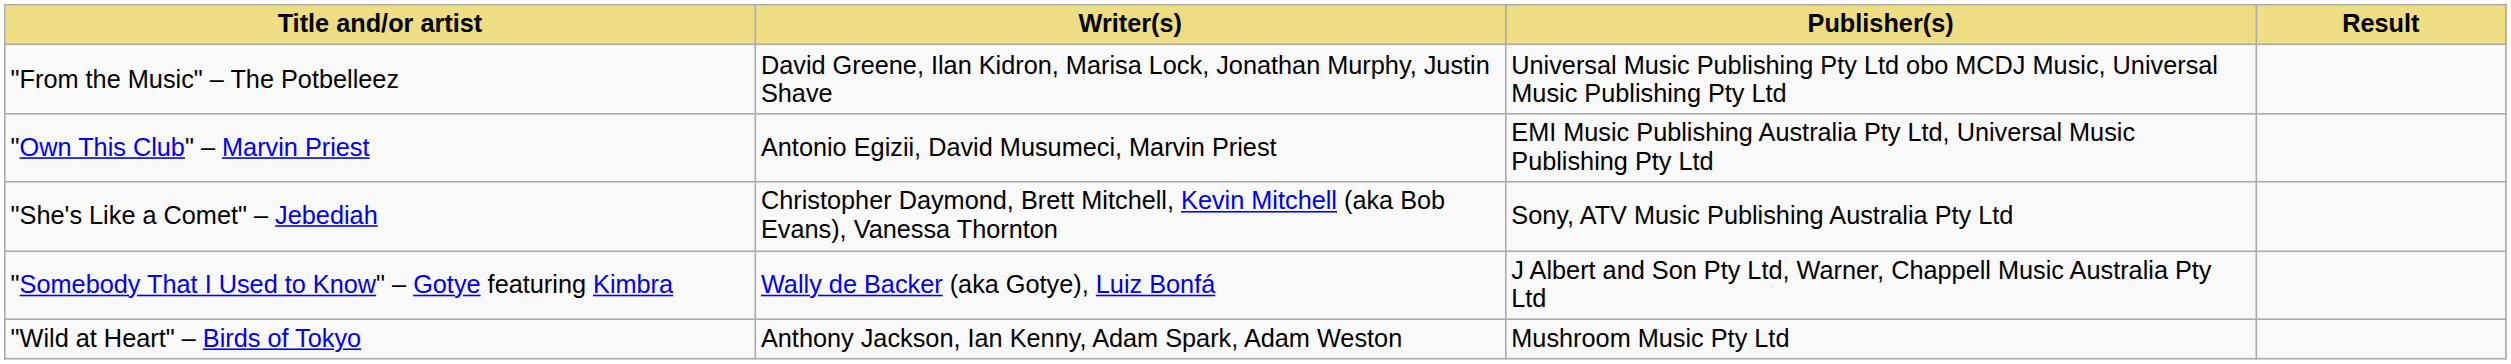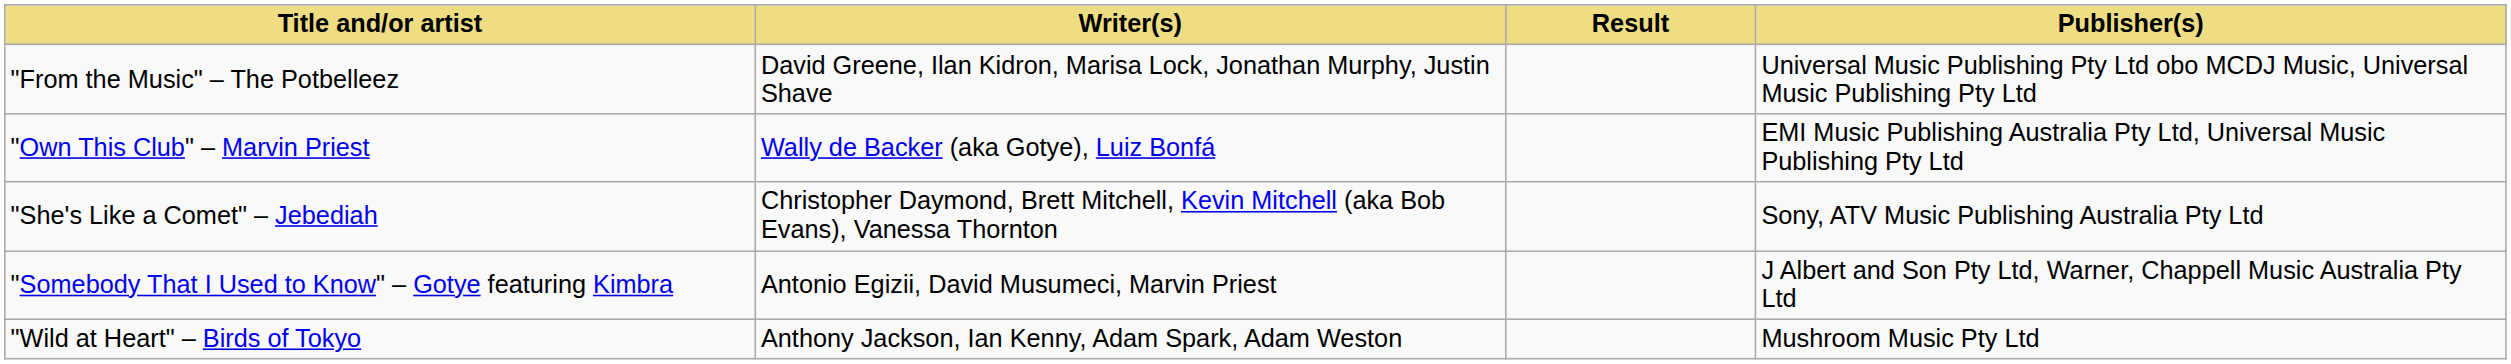columns swapped: Publisher(s) <-> Result
"Own This Club" – Marvin Priest | Writer(s): Antonio Egizii, David Musumeci, Marvin Priest -> Wally de Backer (aka Gotye), Luiz Bonfá
"Somebody That I Used to Know" – Gotye featuring Kimbra | Writer(s): Wally de Backer (aka Gotye), Luiz Bonfá -> Antonio Egizii, David Musumeci, Marvin Priest
